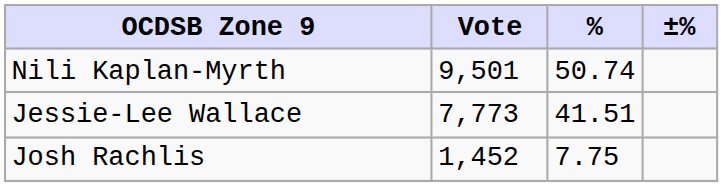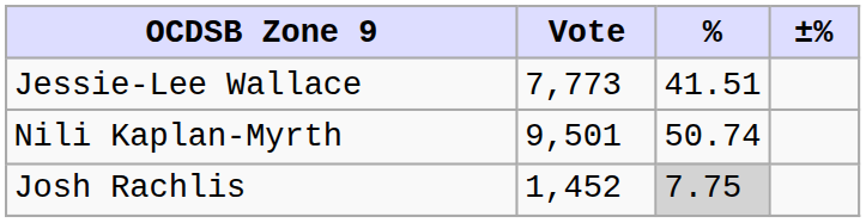rows swapped: Nili Kaplan-Myrth <-> Jessie-Lee Wallace
Josh Rachlis | %: no background -> lightgrey background
